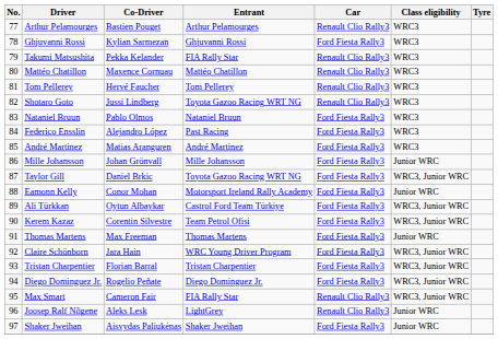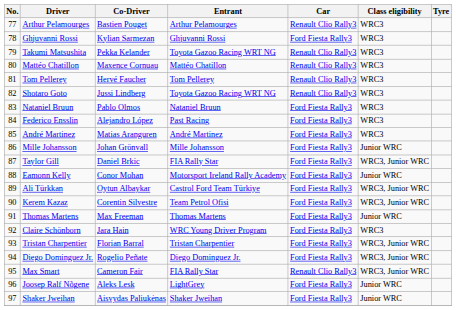Takumi Matsushita | Entrant: FIA Rally Star -> Toyota Gazoo Racing WRT NG
Taylor Gill | Entrant: Toyota Gazoo Racing WRT NG -> FIA Rally Star
Claire Schönborn | Class eligibility: WRC3, Junior WRC -> WRC3
Joosep Ralf Nõgene | Car: Renault Clio Rally3 -> Ford Fiesta Rally3
